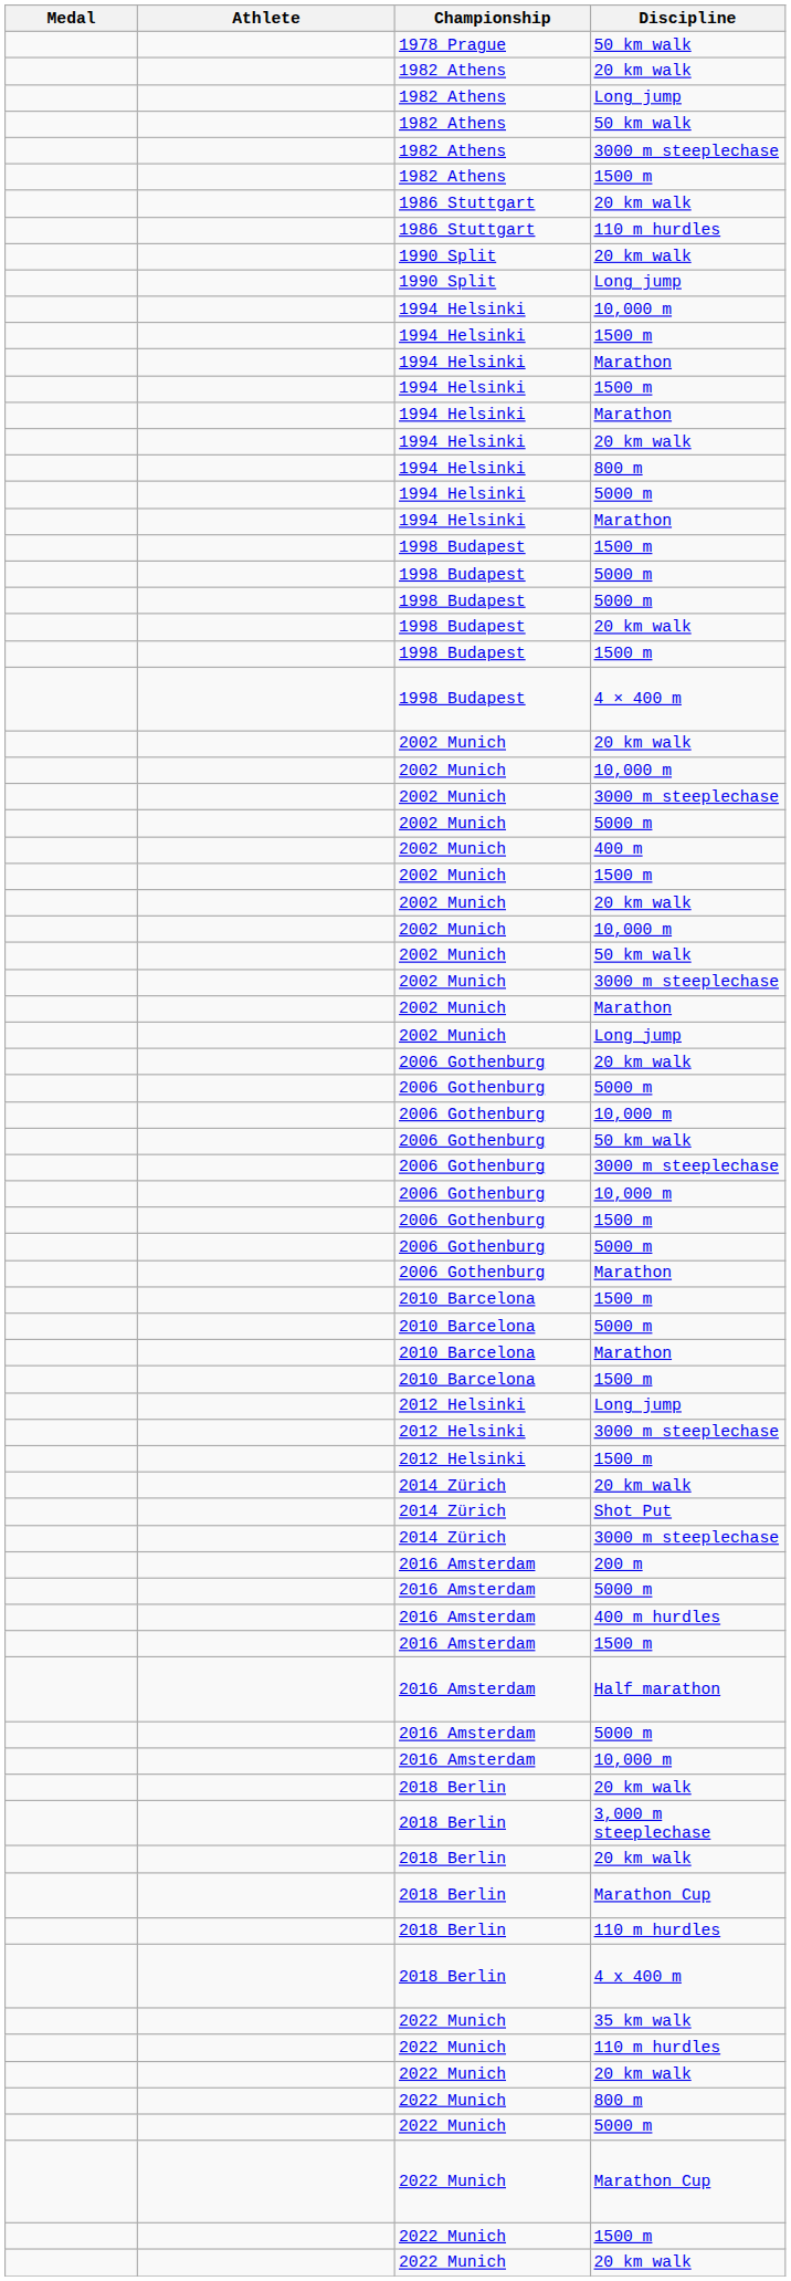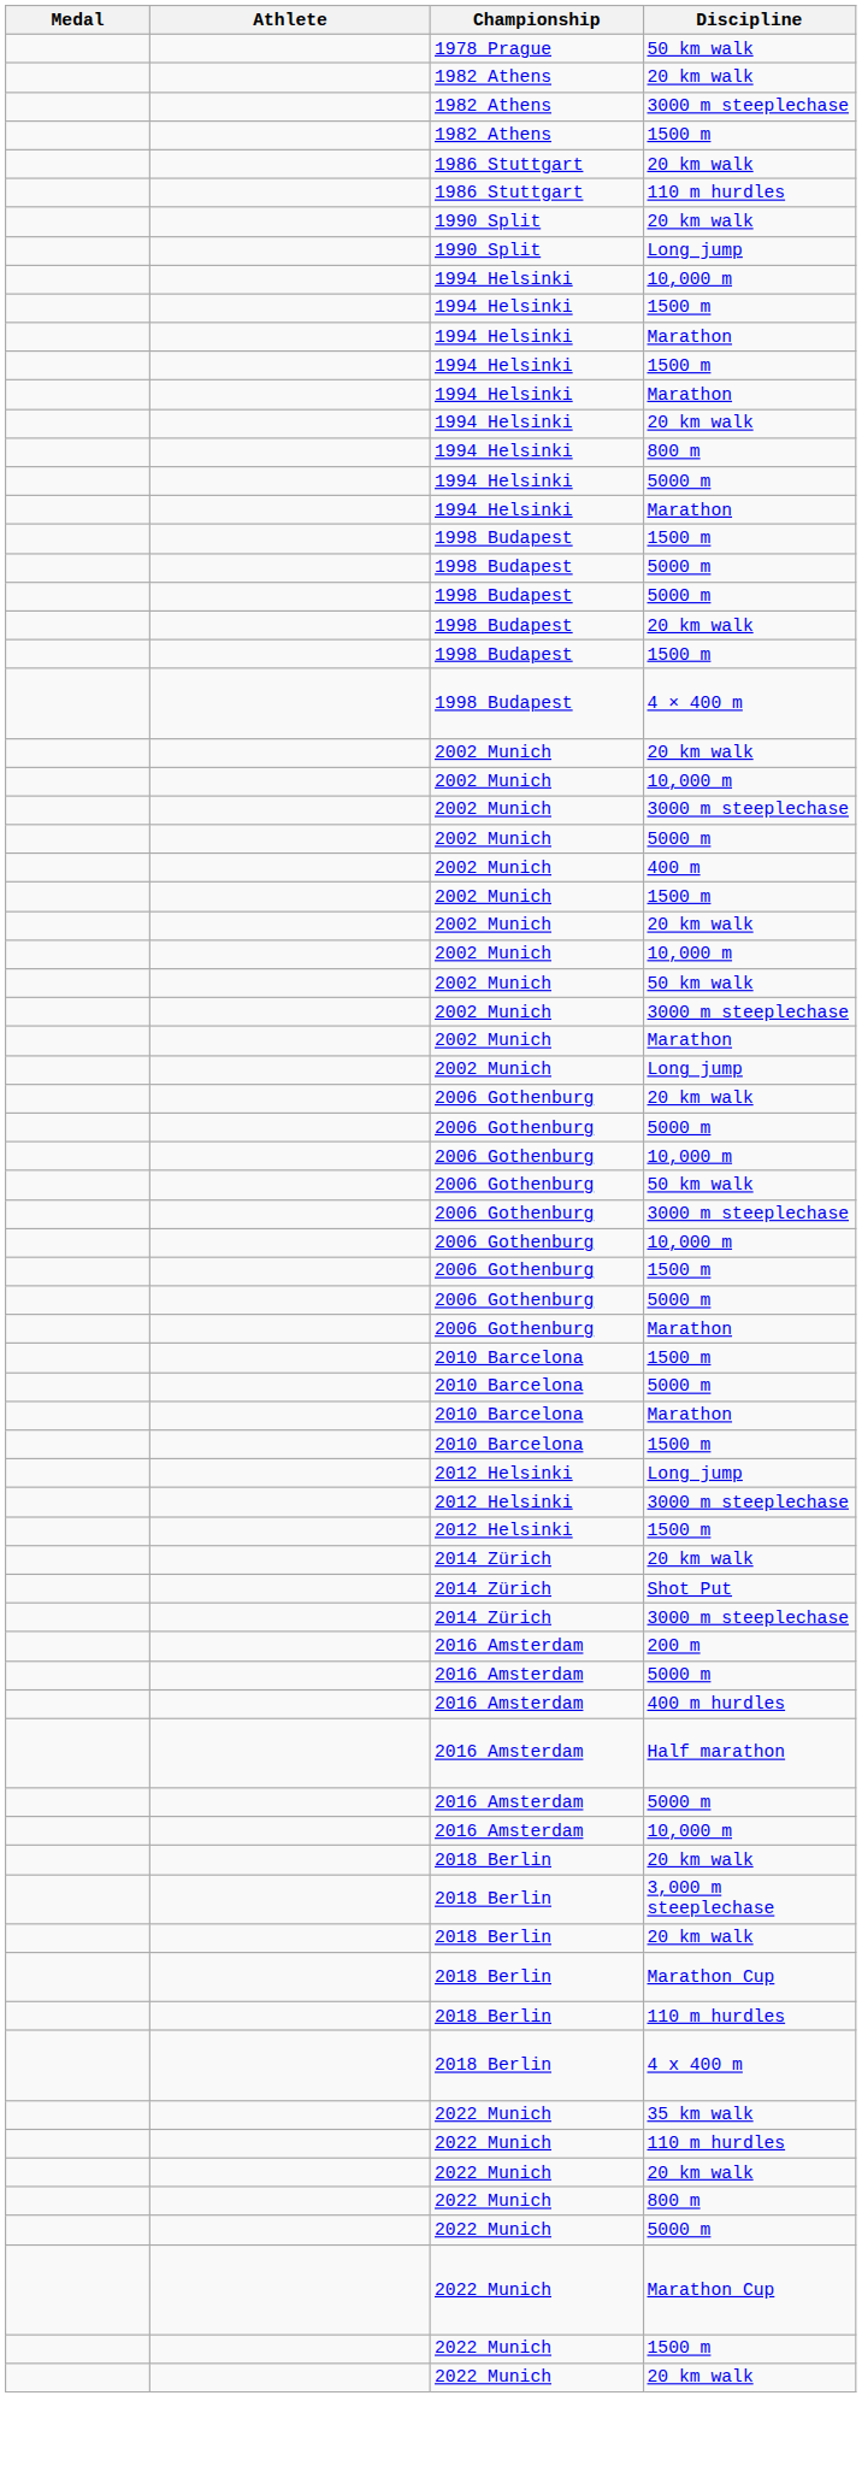- row: 1982 Athens | Long jump
- row: 1982 Athens | 50 km walk
- row: 2016 Amsterdam | 1500 m
